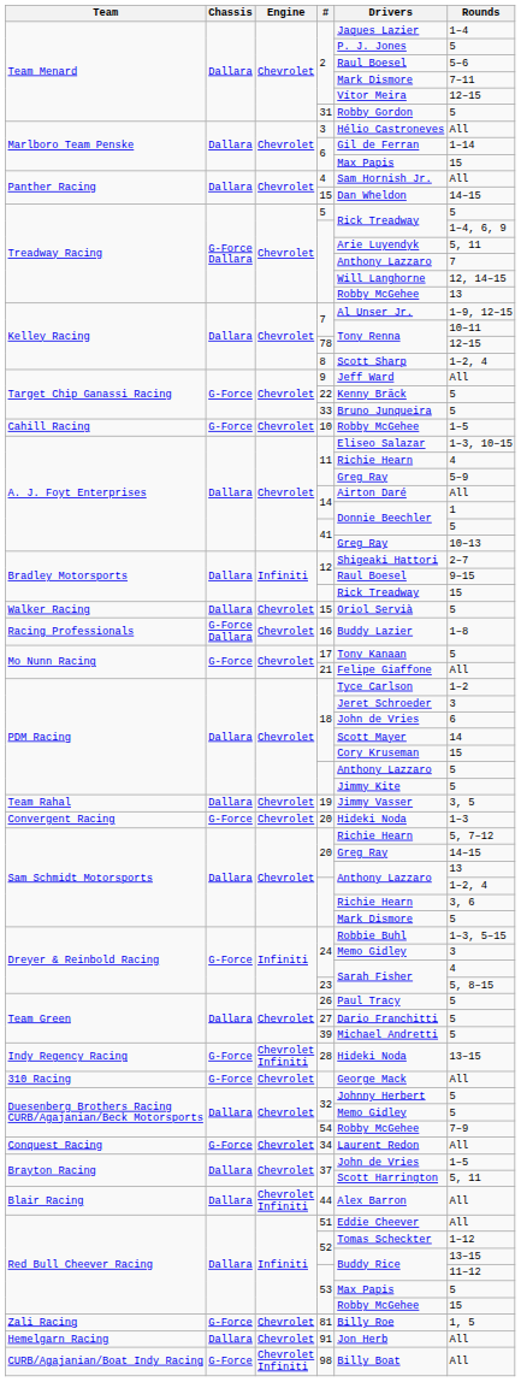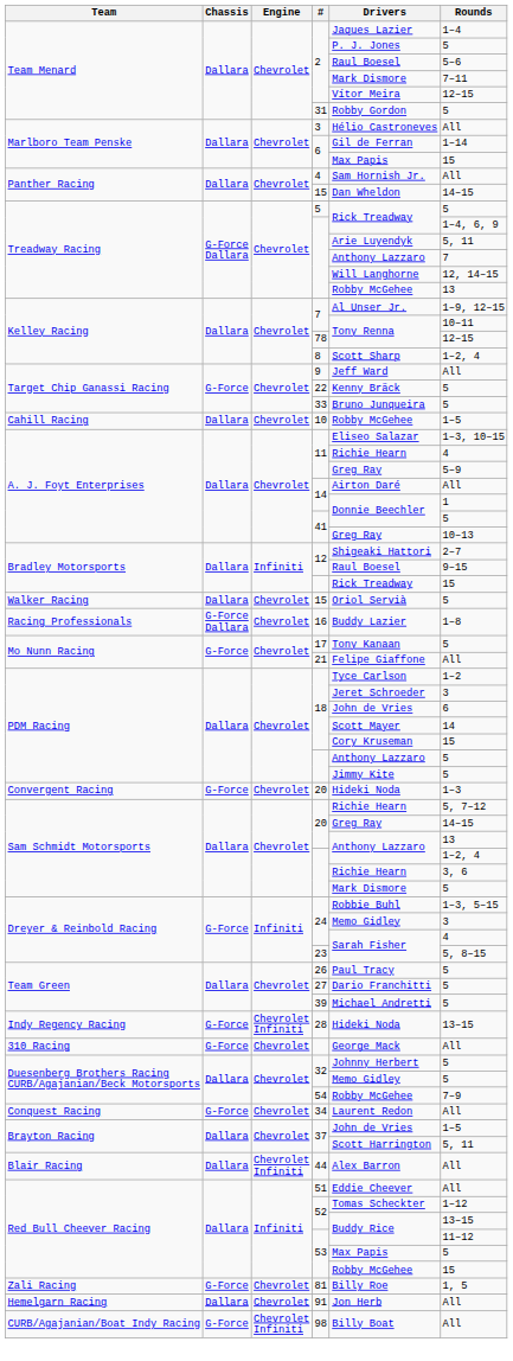10 | Chassis: G-Force -> Dallara
- row: Team Rahal | Dallara | Chevrolet | 19 | Jimmy Vasser | 3, 5
